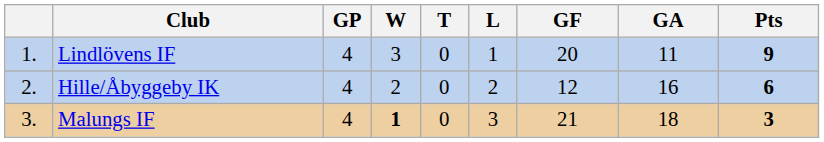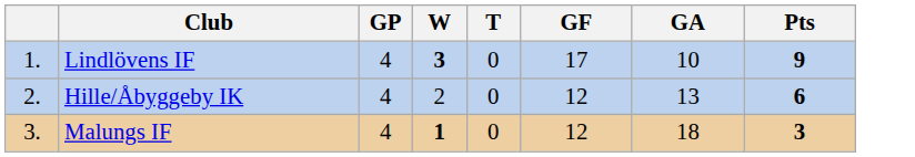- column: L | 1 | 2 | 3
Lindlövens IF | W: normal -> bold
Lindlövens IF | GF: 20 -> 17
Lindlövens IF | GA: 11 -> 10
Hille/Åbyggeby IK | GA: 16 -> 13
Malungs IF | GF: 21 -> 12
